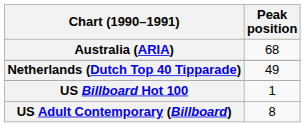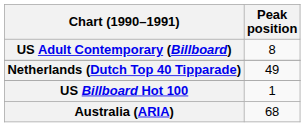rows swapped: Australia (ARIA) <-> US Adult Contemporary (Billboard)
